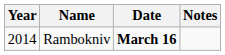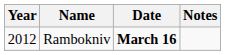Rambokniv | Year: 2014 -> 2012
